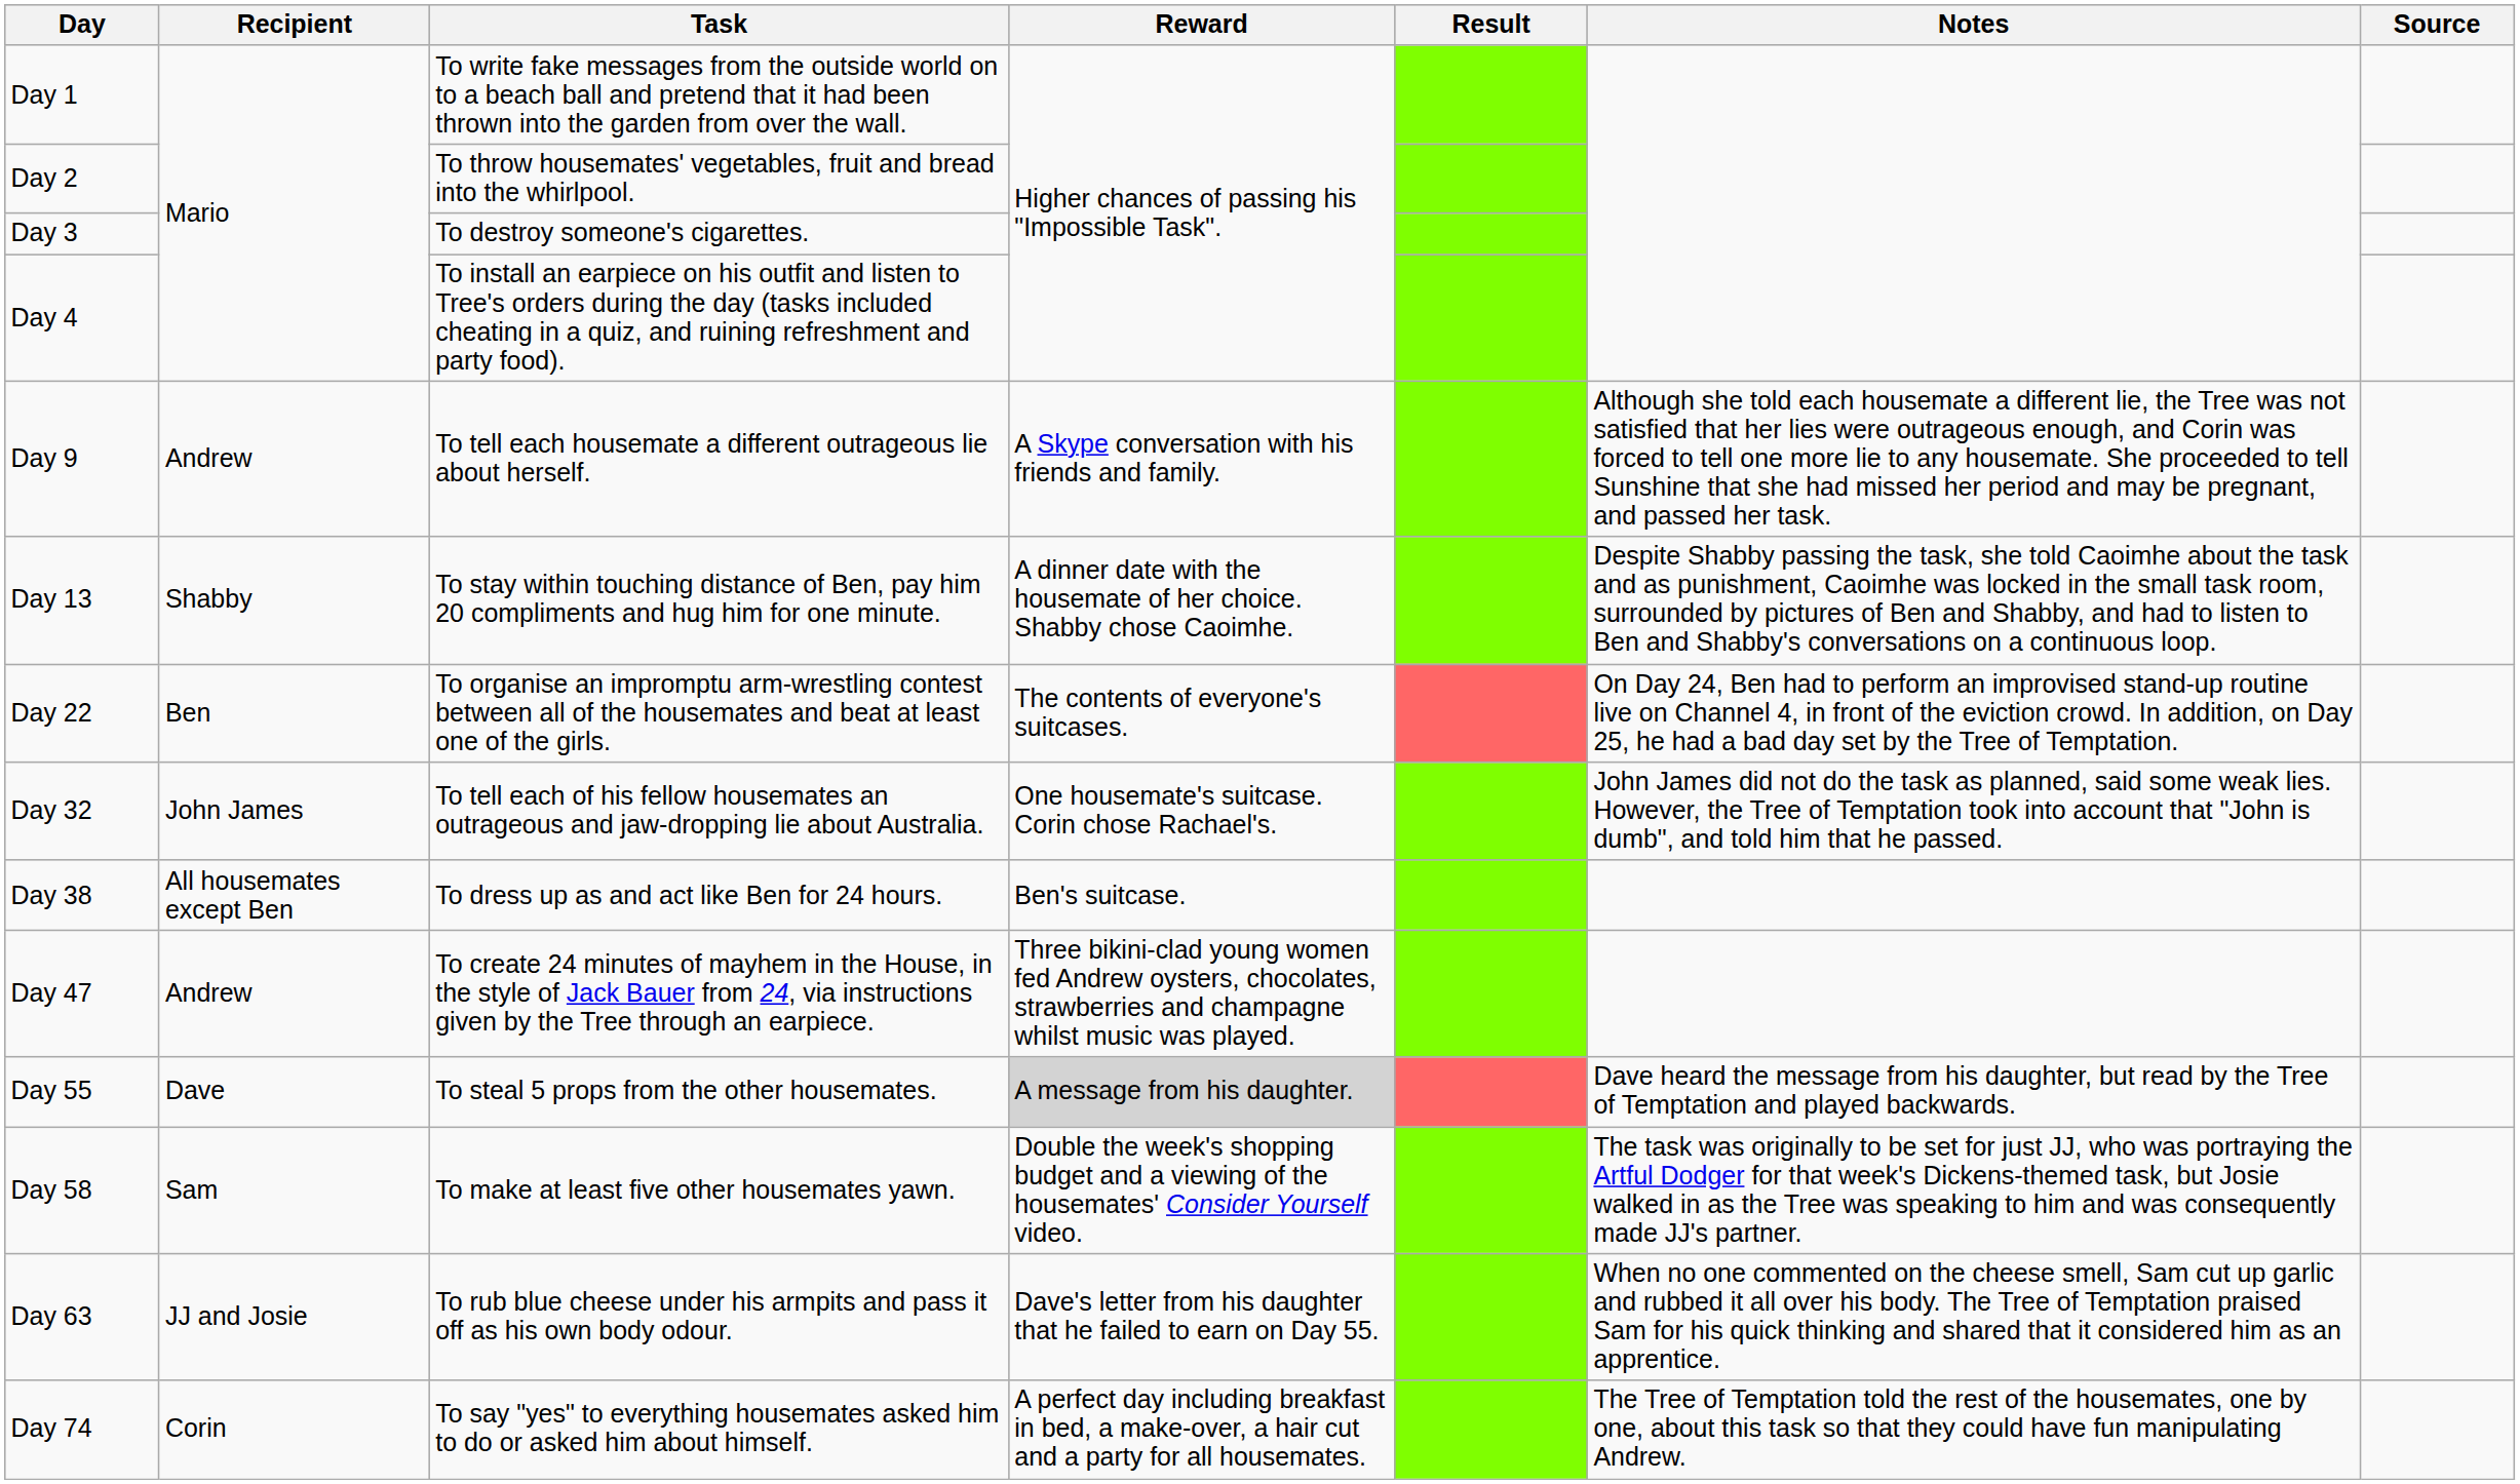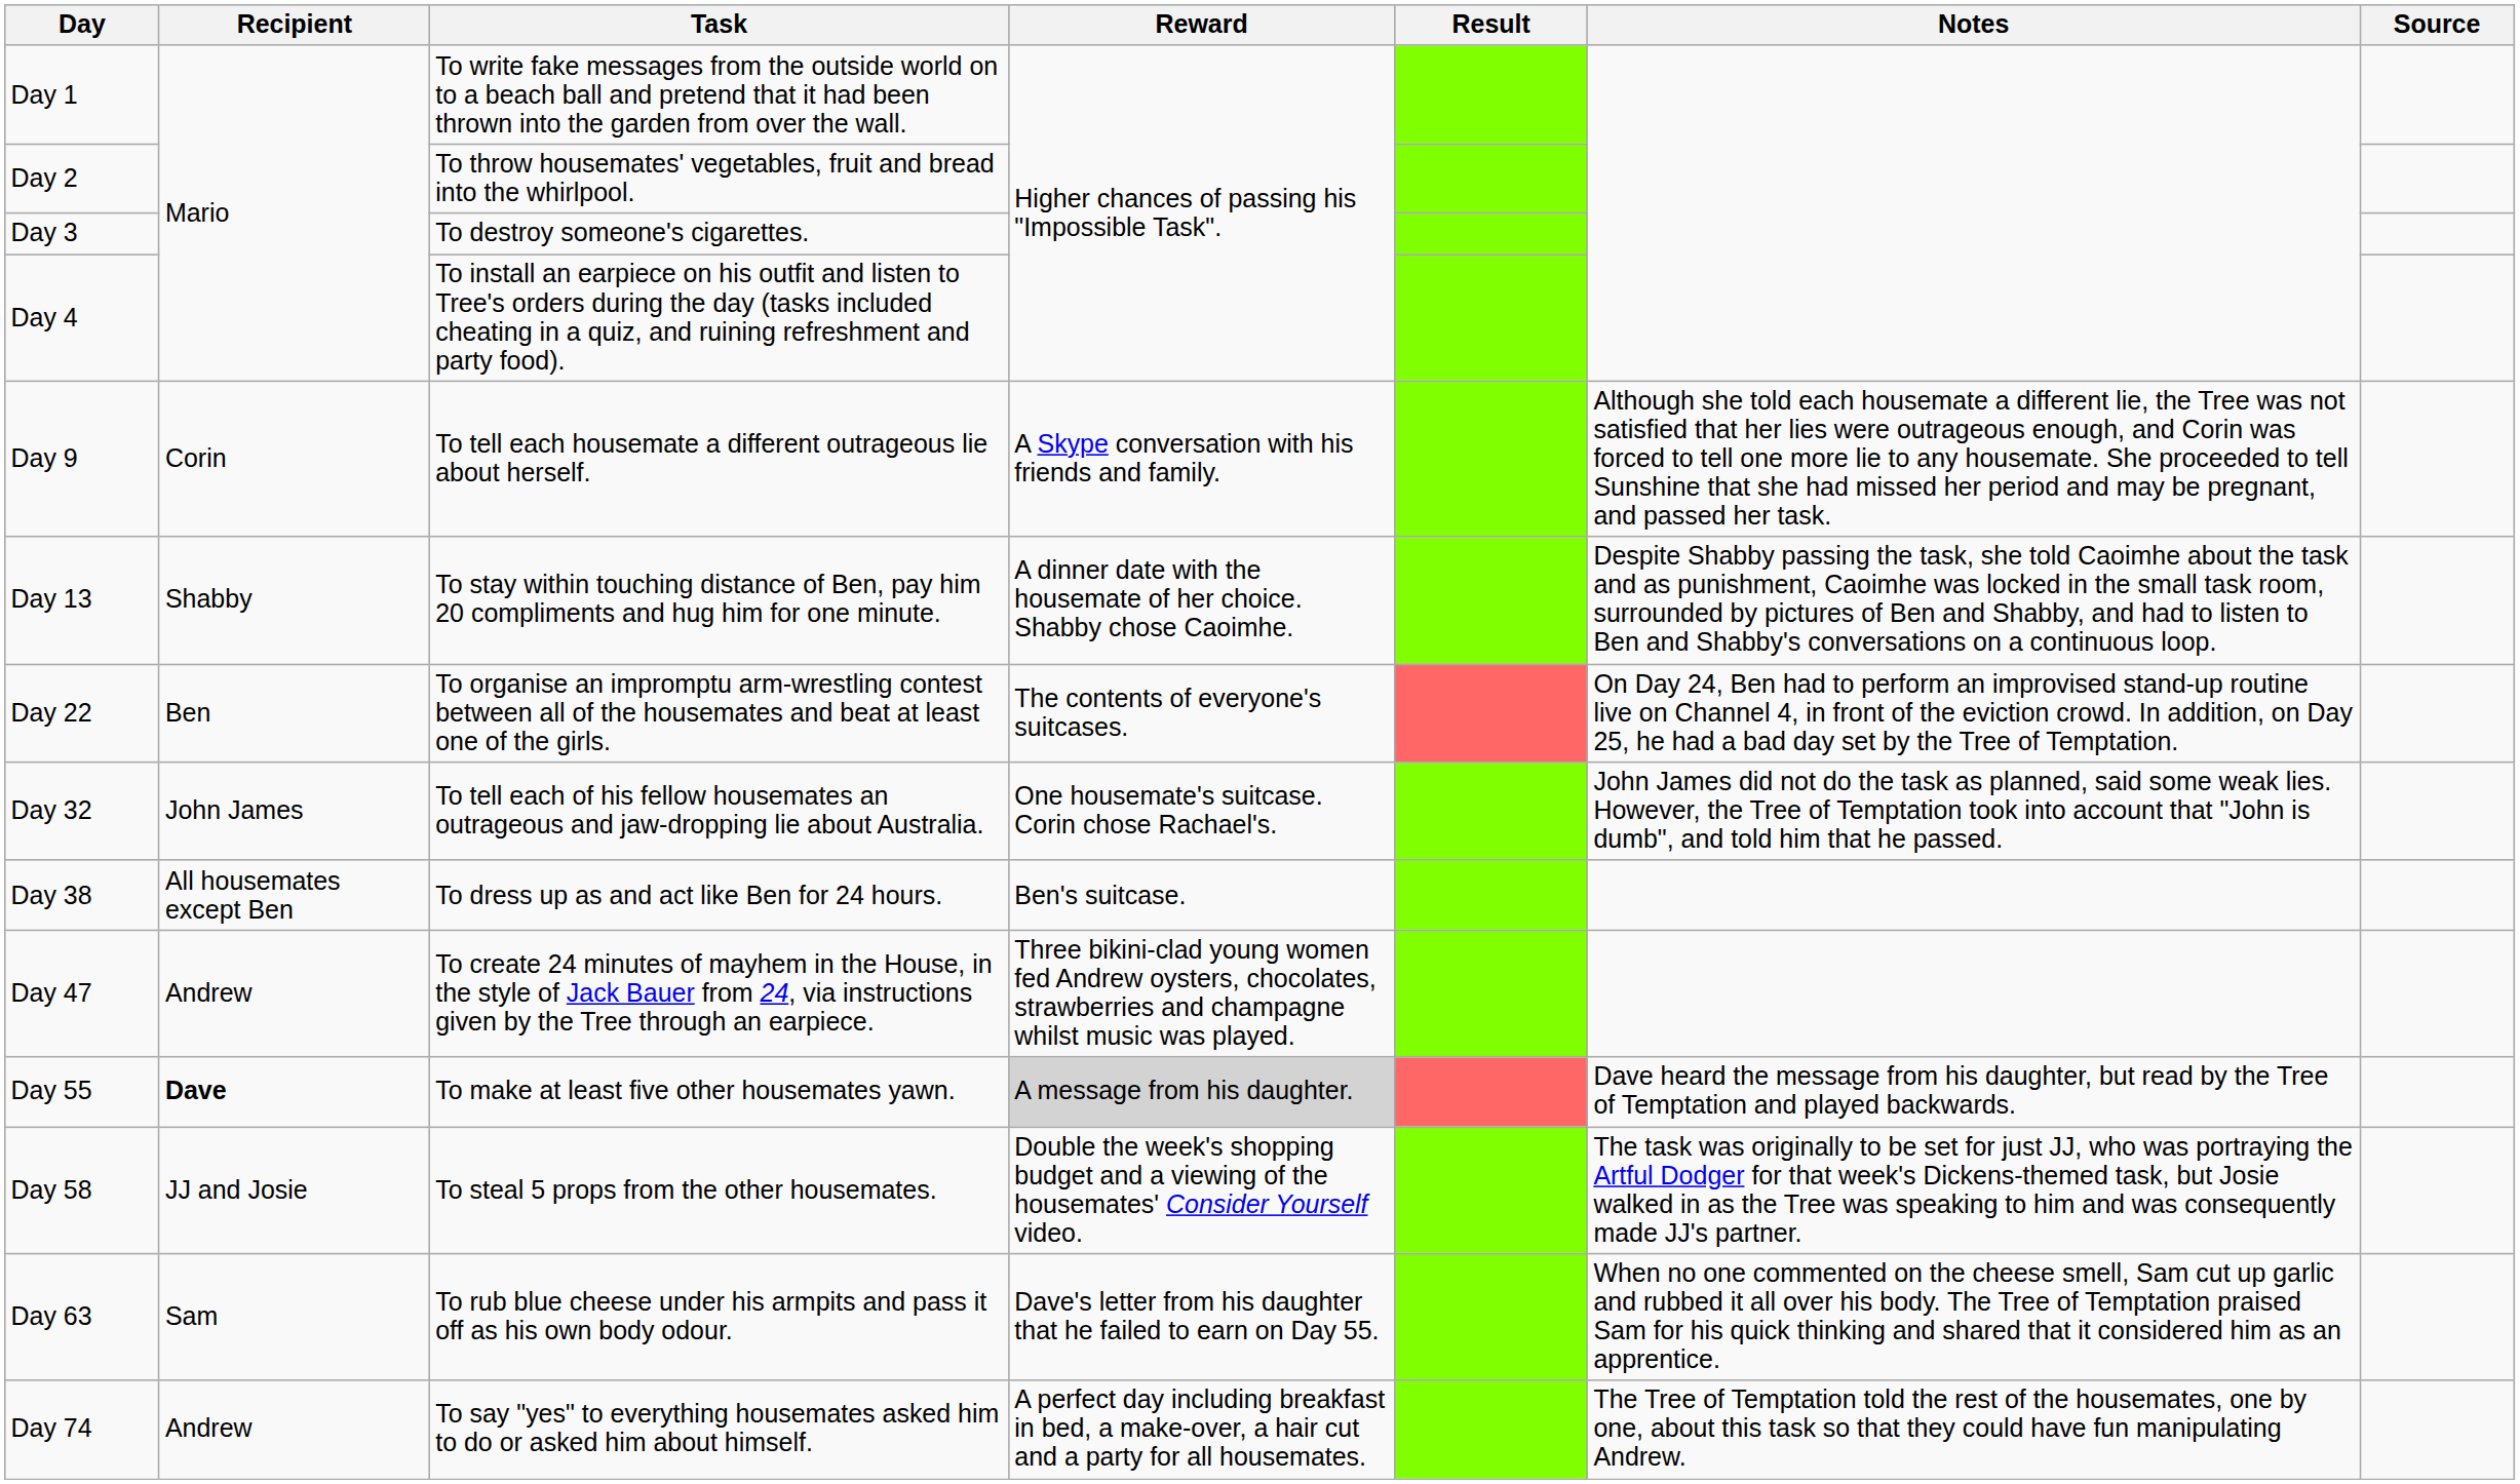Day 9 | Recipient: Andrew -> Corin
Day 55 | Recipient: normal -> bold
Day 55 | Task: To steal 5 props from the other housemates. -> To make at least five other housemates yawn.
Day 58 | Recipient: Sam -> JJ and Josie
Day 58 | Task: To make at least five other housemates yawn. -> To steal 5 props from the other housemates.
Day 63 | Recipient: JJ and Josie -> Sam
Day 74 | Recipient: Corin -> Andrew
